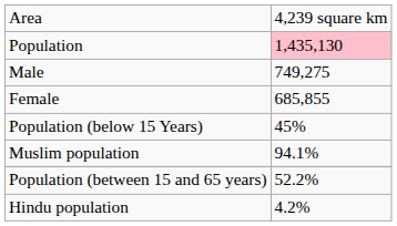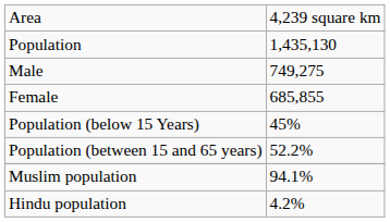Population | column 2: pink background -> no background
rows swapped: Population (between 15 and 65 years) <-> Muslim population
